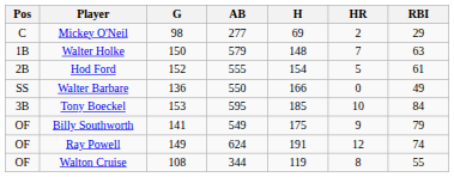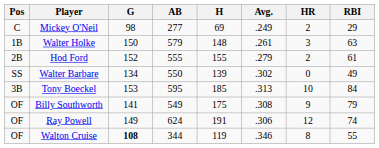+ column: Avg. | .249 | .261 | .279 | .302 | .313 | .308 | .306 | .346
Walter Holke | HR: 7 -> 3
Hod Ford | H: 154 -> 155
Hod Ford | HR: 5 -> 2
Walter Barbare | G: 136 -> 134
Walter Barbare | H: 166 -> 139
Walton Cruise | G: normal -> bold
